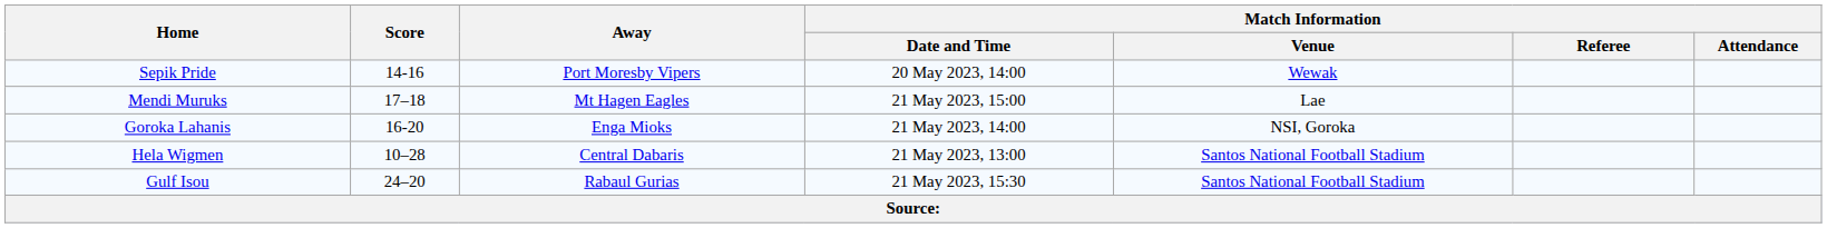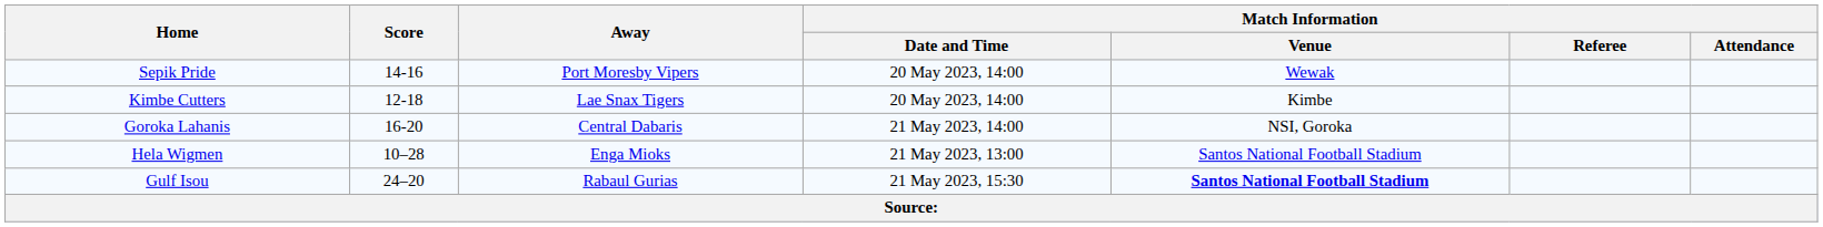+ row: Kimbe Cutters | 12-18 | Lae Snax Tigers | 20 May 2023, 14:00 | Kimbe
- row: Mendi Muruks | 17–18 | Mt Hagen Eagles | 21 May 2023, 15:00 | Lae
Goroka Lahanis | Away: Enga Mioks -> Central Dabaris
Hela Wigmen | Away: Central Dabaris -> Enga Mioks
Gulf Isou | Match Information / Venue: normal -> bold
